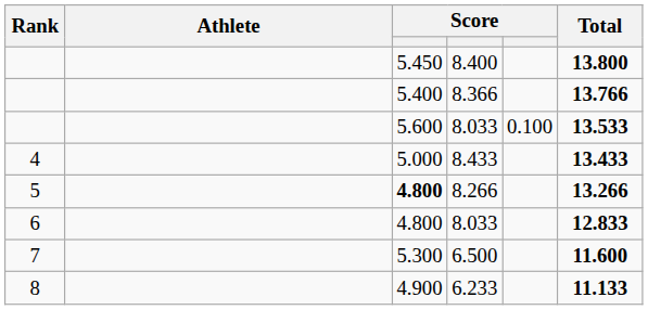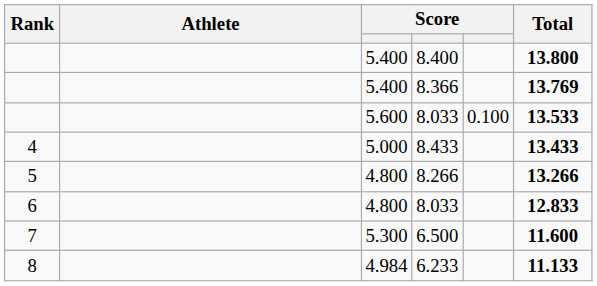8.400 | column 3: 5.450 -> 5.400
8.366 | Total: 13.766 -> 13.769
8.266 | column 3: bold -> normal
6.233 | column 3: 4.900 -> 4.984
